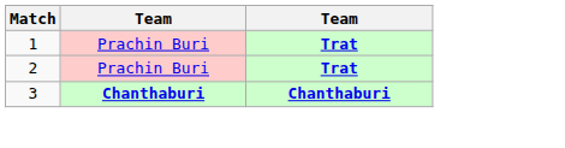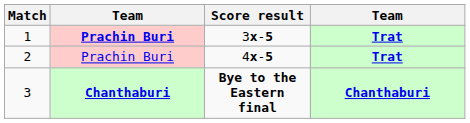+ column: Score result | 3x-5 | 4x-5 | Bye to the Eastern final
1 | column 2: normal -> bold
